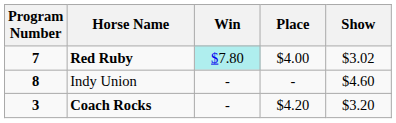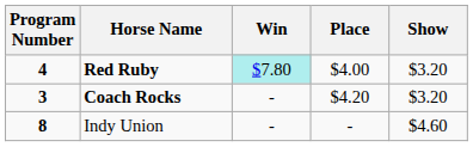Red Ruby | Program Number: 7 -> 4
Red Ruby | Show: $3.02 -> $3.20
rows swapped: Coach Rocks <-> Indy Union
